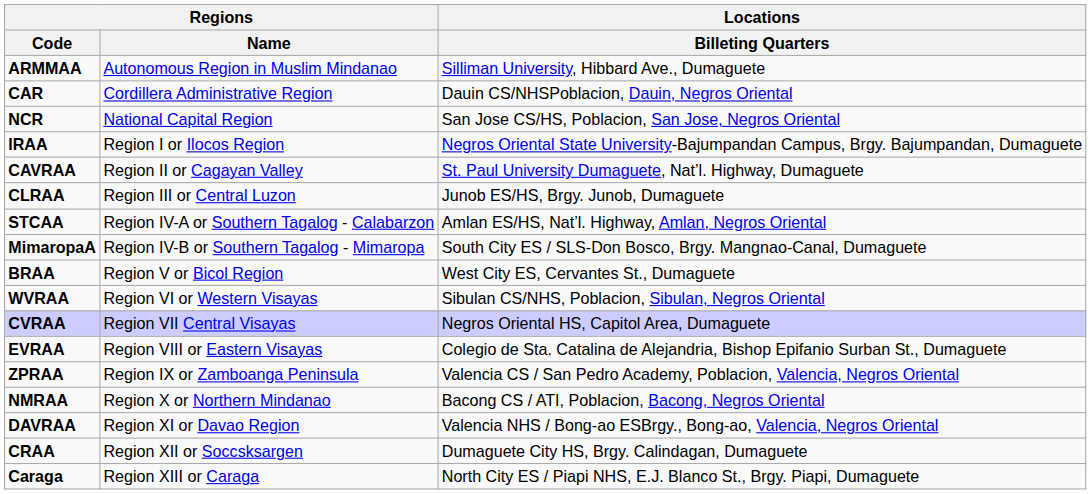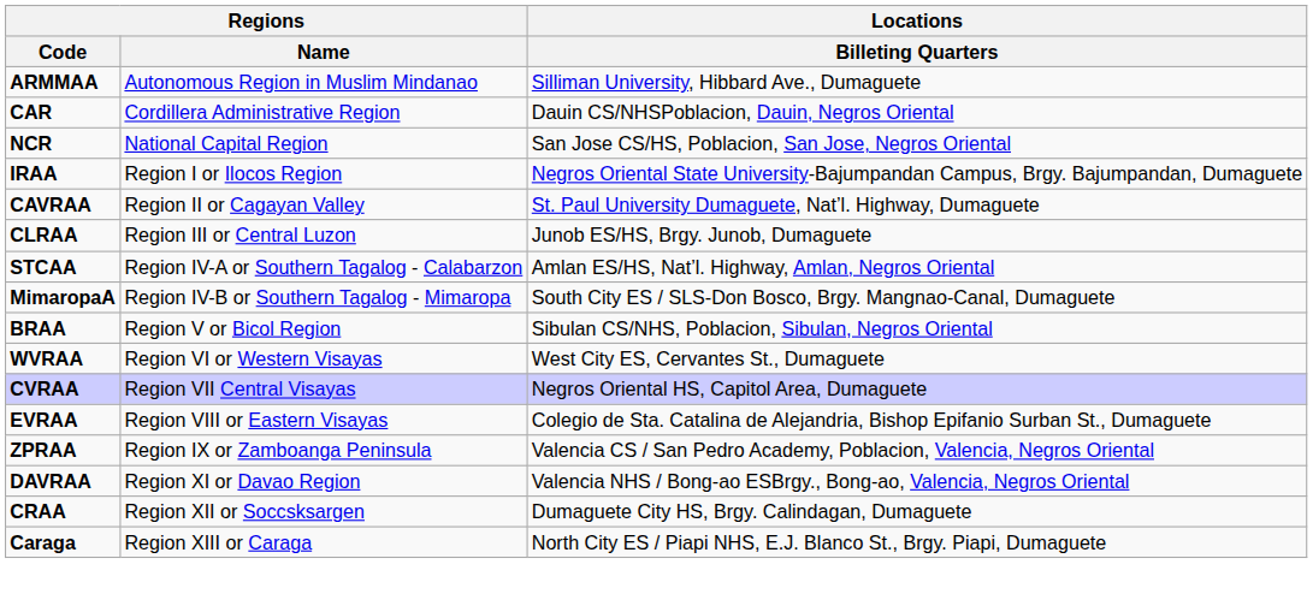BRAA | Locations / Billeting Quarters: West City ES, Cervantes St., Dumaguete -> Sibulan CS/NHS, Poblacion, Sibulan, Negros Oriental
WVRAA | Locations / Billeting Quarters: Sibulan CS/NHS, Poblacion, Sibulan, Negros Oriental -> West City ES, Cervantes St., Dumaguete
- row: NMRAA | Region X or Northern Mindanao | Bacong CS / ATI, Poblacion, Bacong, Negros Oriental
